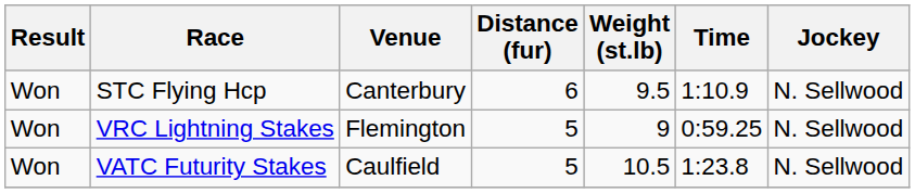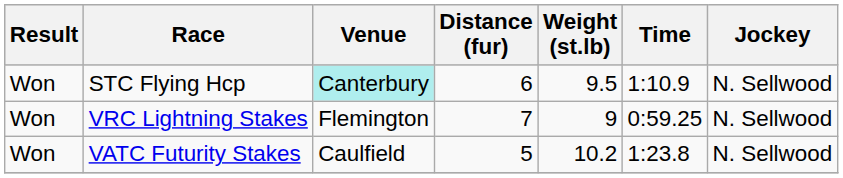STC Flying Hcp | Venue: no background -> paleturquoise background
VRC Lightning Stakes | Distance (fur): 5 -> 7
VATC Futurity Stakes | Weight (st.lb): 10.5 -> 10.2
